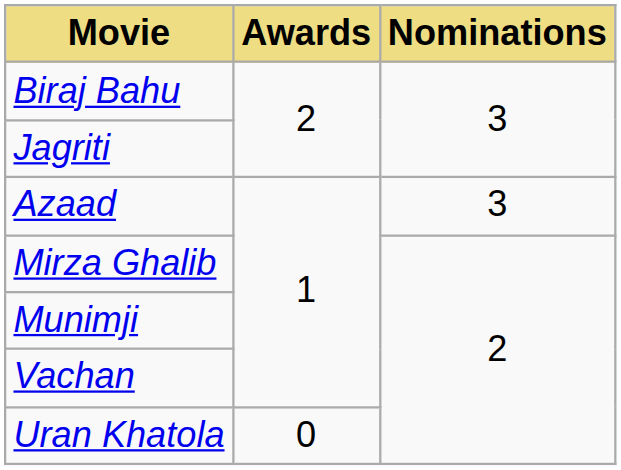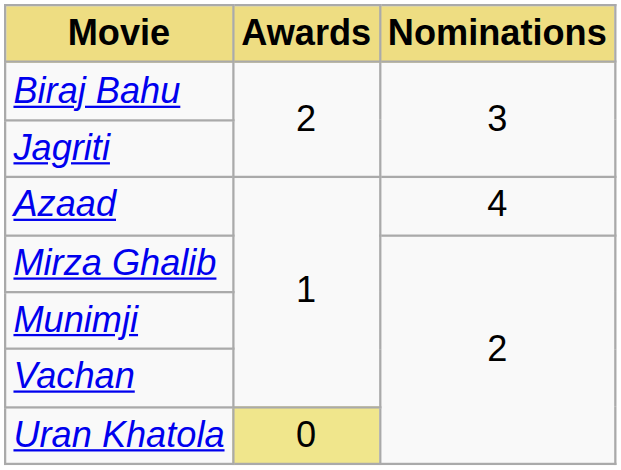Azaad | Nominations: 3 -> 4
Uran Khatola | Awards: no background -> khaki background
